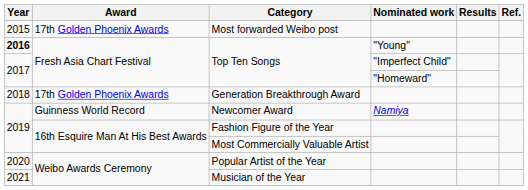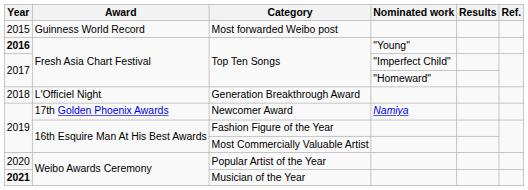Most forwarded Weibo post | Award: 17th Golden Phoenix Awards -> Guinness World Record
Generation Breakthrough Award | Award: 17th Golden Phoenix Awards -> L'Officiel Night
Newcomer Award | Award: Guinness World Record -> 17th Golden Phoenix Awards
Musician of the Year | Year: normal -> bold
